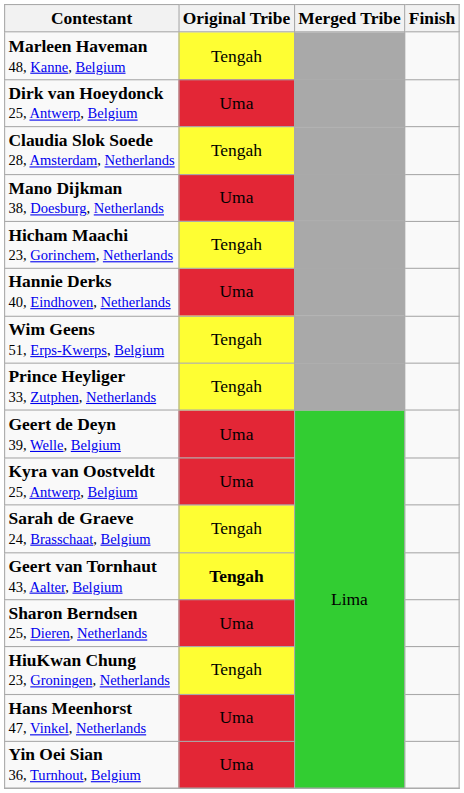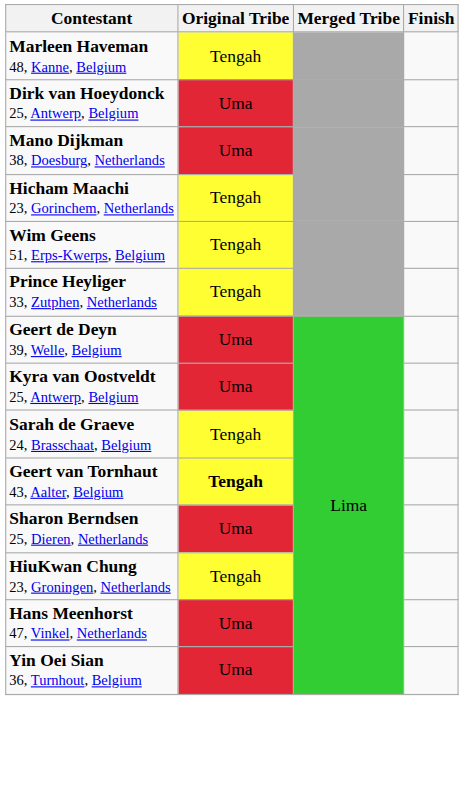- row: Claudia Slok Soede 28, Amsterdam, Netherlands | Tengah
- row: Hannie Derks 40, Eindhoven, Netherlands | Uma
